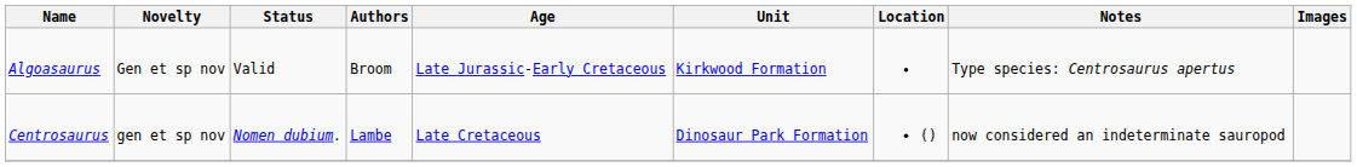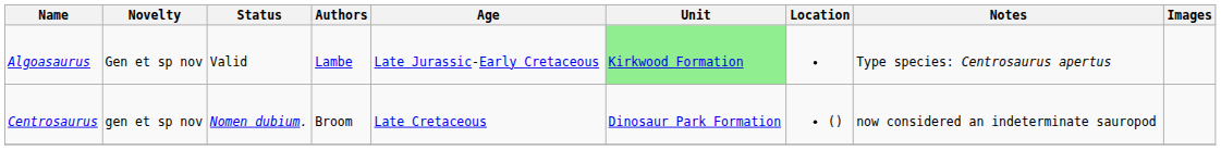Algoasaurus | Authors: Broom -> Lambe
Algoasaurus | Unit: no background -> lightgreen background
Centrosaurus | Authors: Lambe -> Broom
